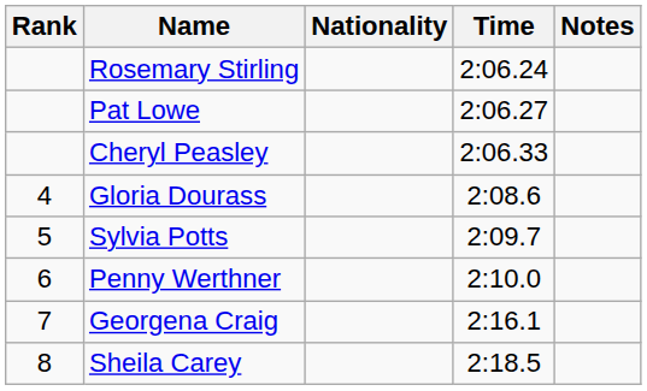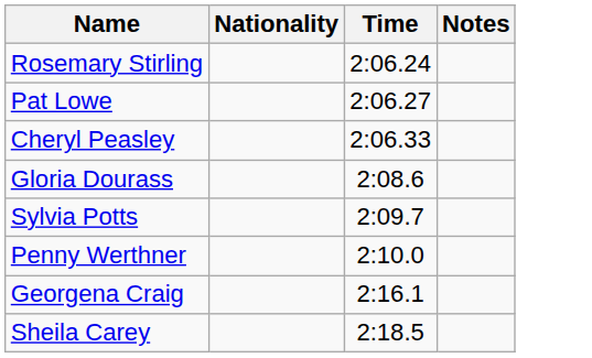- column: Rank | 4 | 5 | 6 | 7 | 8
